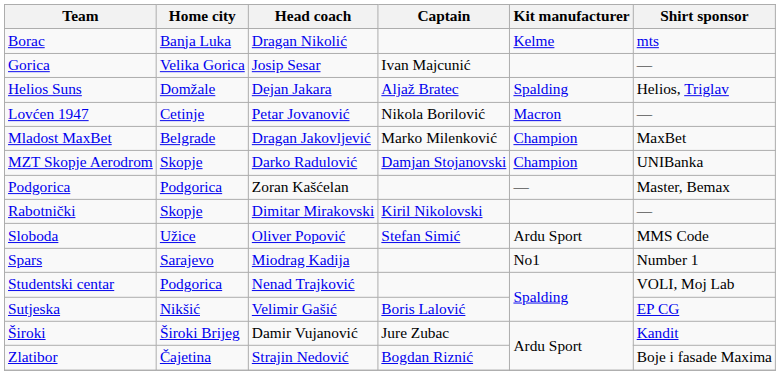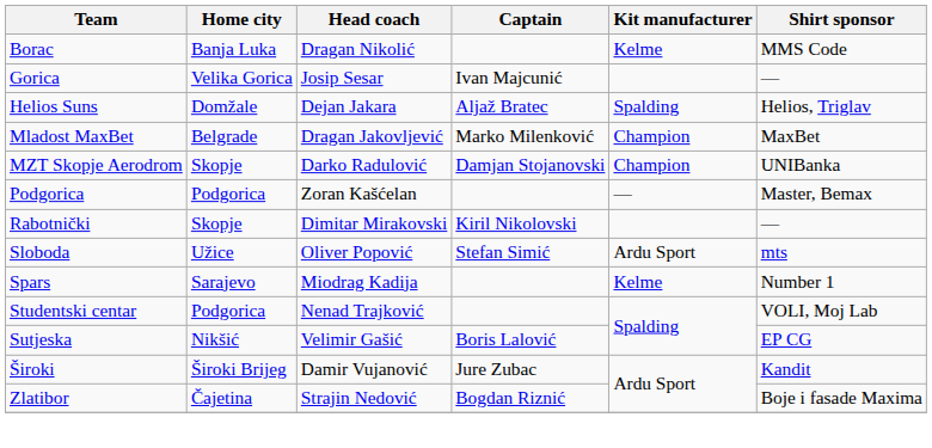Borac | Shirt sponsor: mts -> MMS Code
- row: Lovćen 1947 | Cetinje | Petar Jovanović | Nikola Borilović | Macron | —
Sloboda | Shirt sponsor: MMS Code -> mts
Spars | Kit manufacturer: No1 -> Kelme
